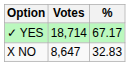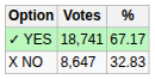✓ YES | Votes: 18,714 -> 18,741
